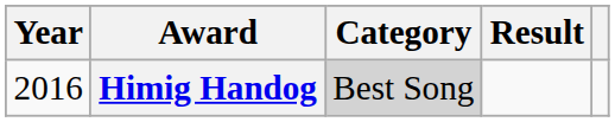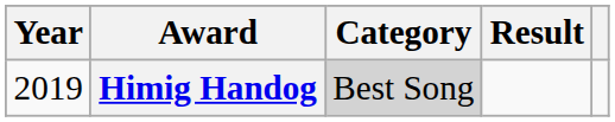Himig Handog | Year: 2016 -> 2019
